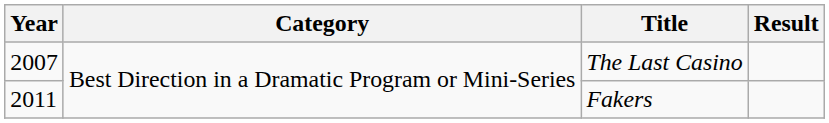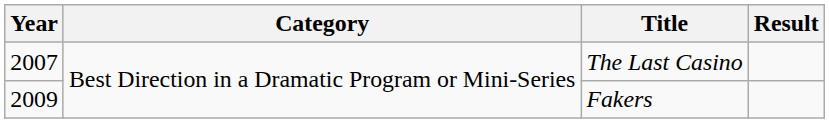Fakers | Year: 2011 -> 2009
